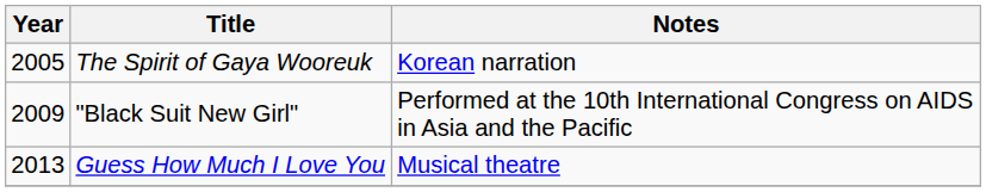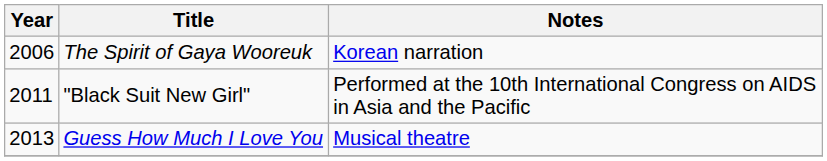The Spirit of Gaya Wooreuk | Year: 2005 -> 2006
"Black Suit New Girl" | Year: 2009 -> 2011
